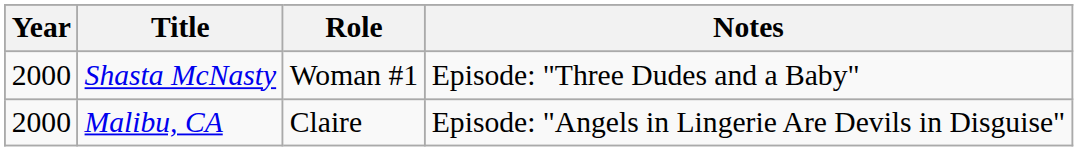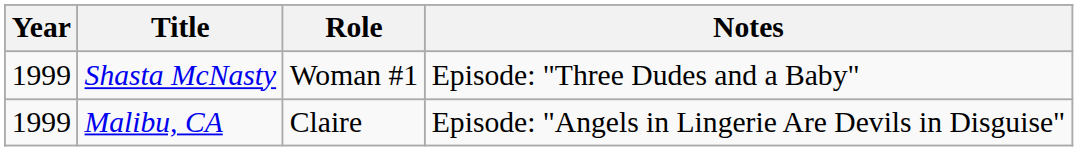Shasta McNasty | Year: 2000 -> 1999
Malibu, CA | Year: 2000 -> 1999
